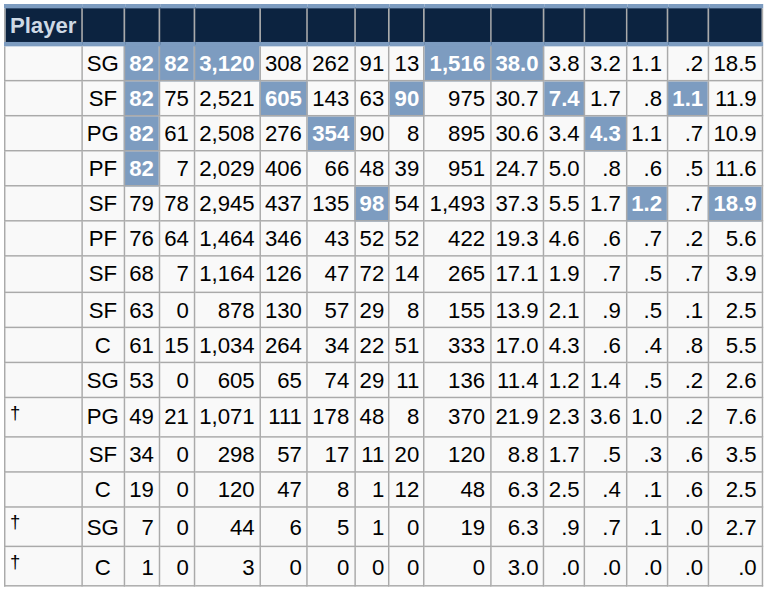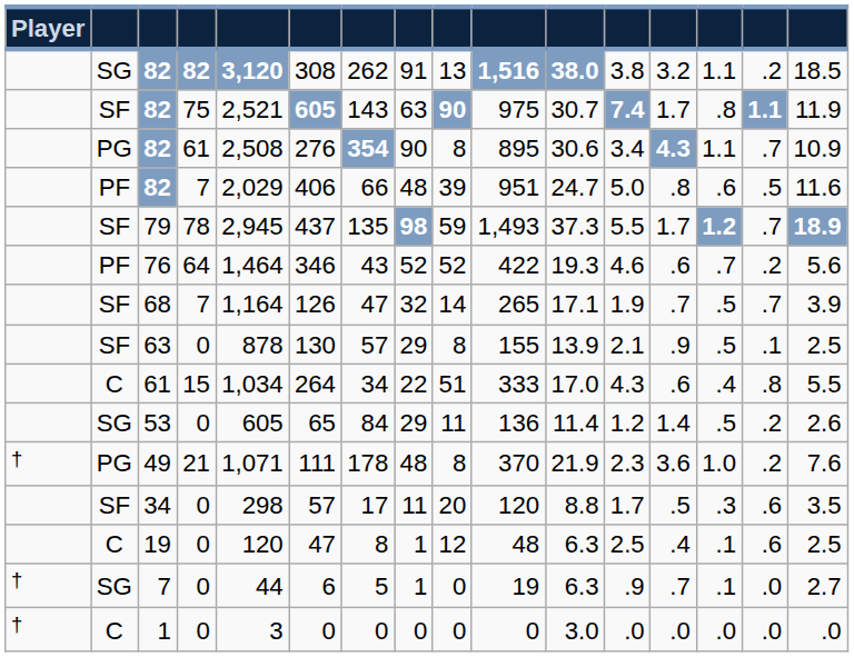79 | column 9: 54 -> 59
68 | column 8: 72 -> 32
53 | column 7: 74 -> 84
